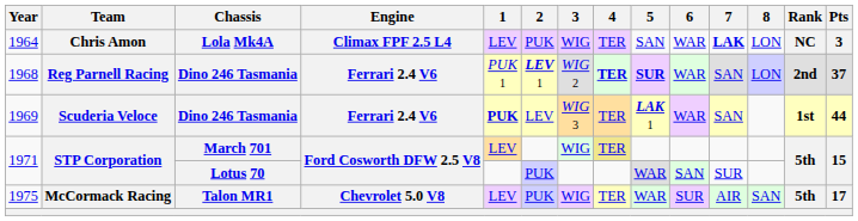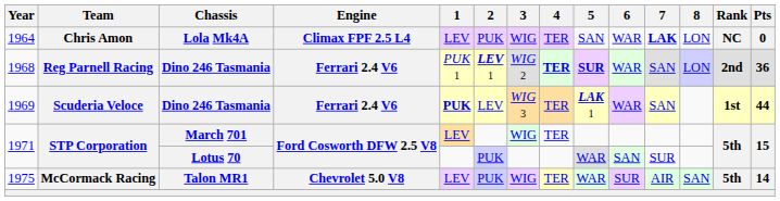1964 | Pts: 3 -> 0
1968 | Pts: 37 -> 36
1971 / March 701 | 4: khaki background -> no background
1975 | Pts: 17 -> 14
